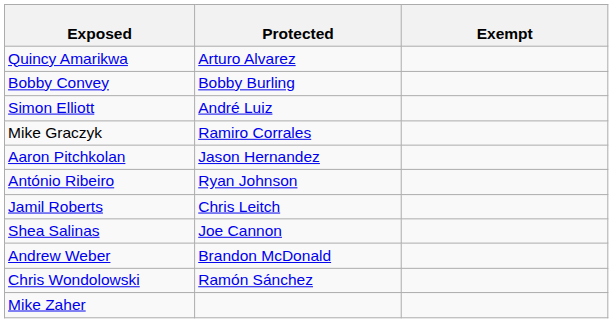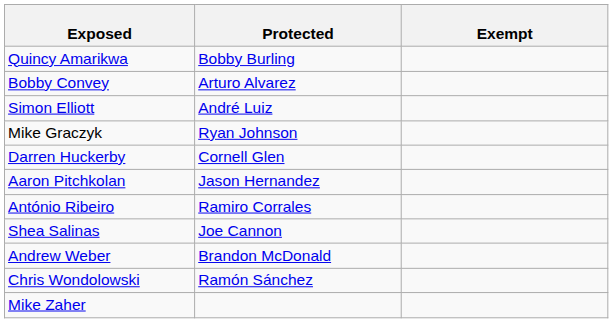Quincy Amarikwa | Protected: Arturo Alvarez -> Bobby Burling
Bobby Convey | Protected: Bobby Burling -> Arturo Alvarez
Mike Graczyk | Protected: Ramiro Corrales -> Ryan Johnson
+ row: Darren Huckerby | Cornell Glen
António Ribeiro | Protected: Ryan Johnson -> Ramiro Corrales
- row: Jamil Roberts | Chris Leitch
